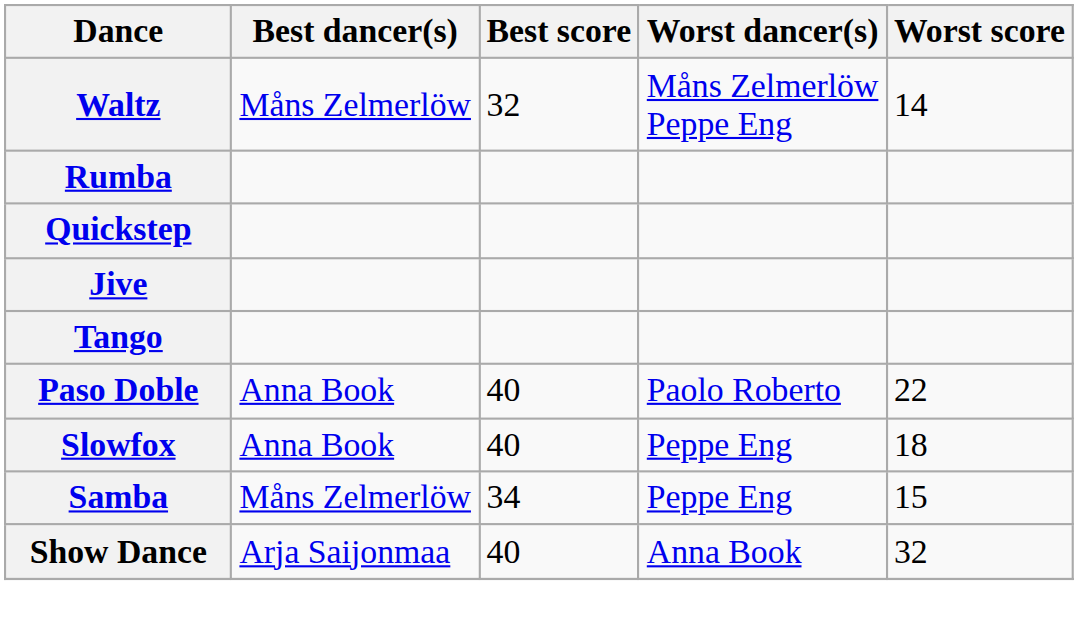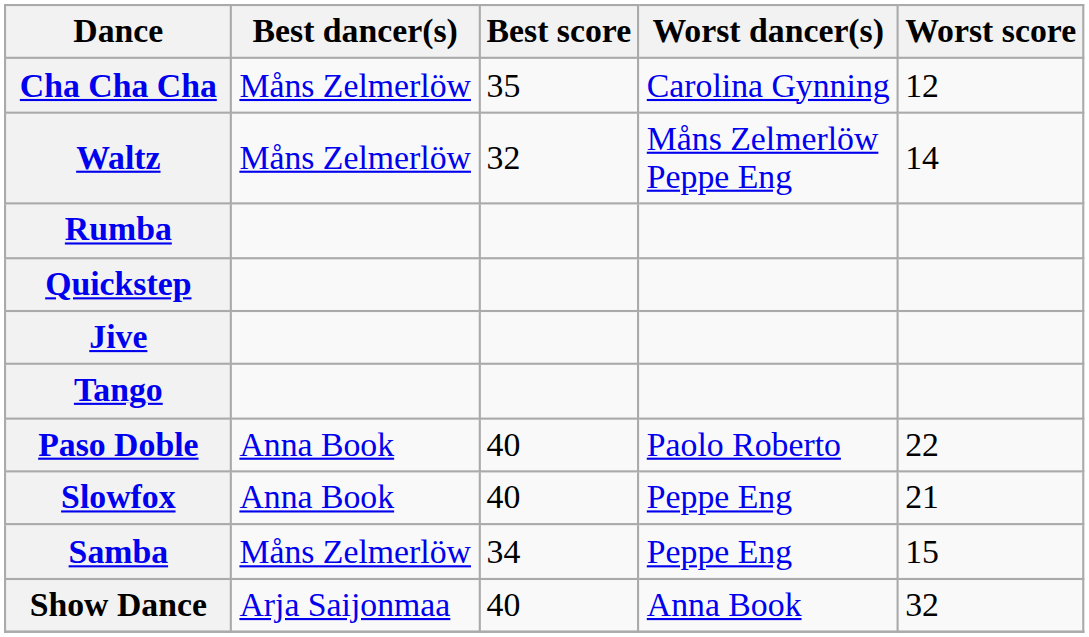+ row: Cha Cha Cha | Måns Zelmerlöw | 35 | Carolina Gynning | 12
Slowfox | Worst score: 18 -> 21
